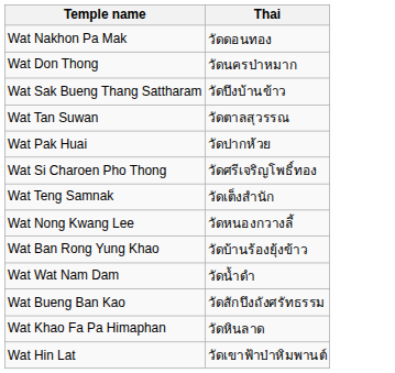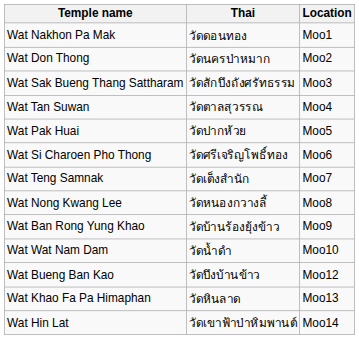+ column: Location | Moo1 | Moo2 | Moo3 | Moo4 | Moo5 | Moo6 | Moo7 | Moo8 | Moo9 | Moo10 | Moo12 | Moo13 | Moo14
Wat Sak Bueng Thang Sattharam | Thai: วัดบึงบ้านข้าว -> วัดสักบึงถังศรัทธรรม
Wat Bueng Ban Kao | Thai: วัดสักบึงถังศรัทธรรม -> วัดบึงบ้านข้าว
